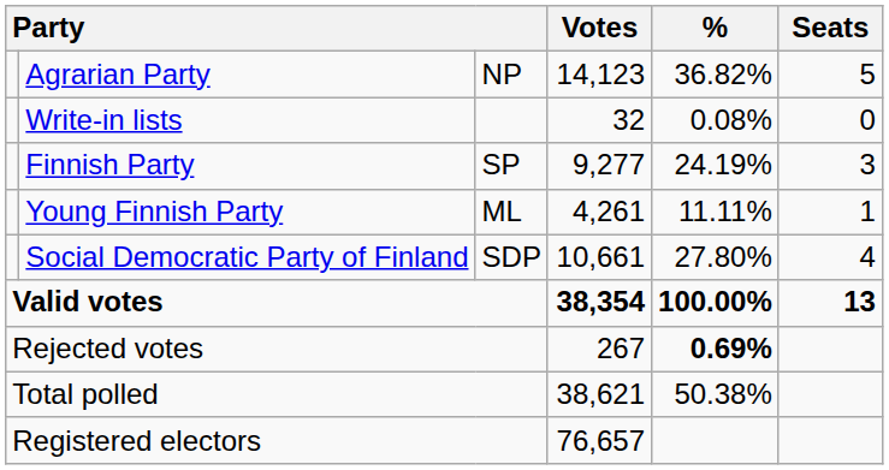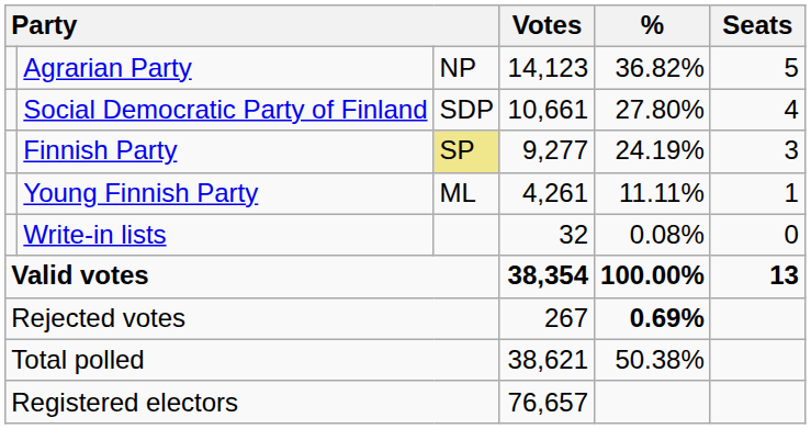rows swapped: Social Democratic Party of Finland <-> Write-in lists
Finnish Party | column 3: no background -> khaki background
